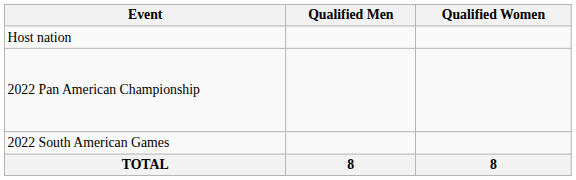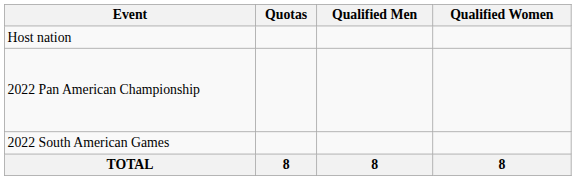+ column: Quotas | 8
